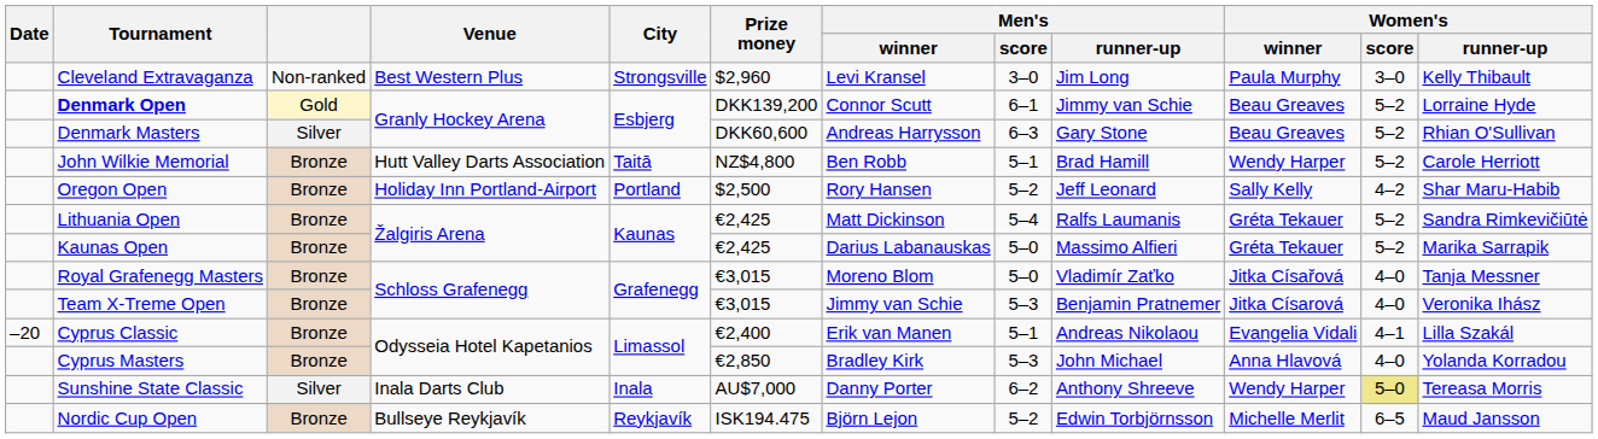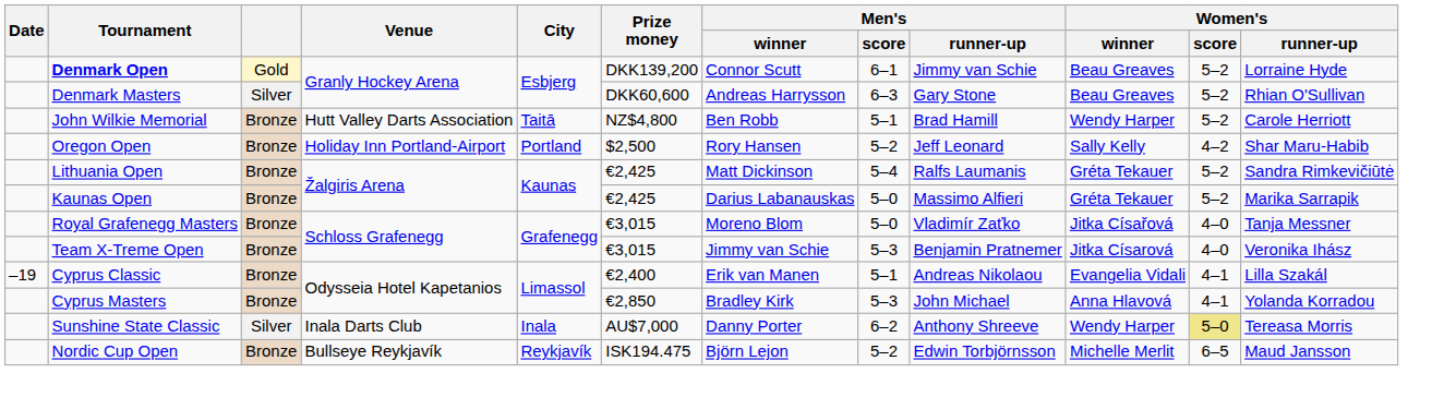- row: Cleveland Extravaganza | Non-ranked | Best Western Plus | Strongsville | $2,960 | Levi Kransel | 3–0 | Jim Long | Paula Murphy | 3–0 | Kelly Thibault
Cyprus Classic | Date: –20 -> –19
Cyprus Masters | Women's / score: 4–0 -> 4–1
